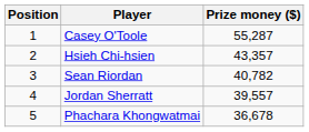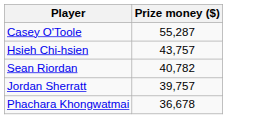- column: Position | 1 | 2 | 3 | 4 | 5
Hsieh Chi-hsien | Prize money ($): 43,357 -> 43,757
Jordan Sherratt | Prize money ($): 39,557 -> 39,757
